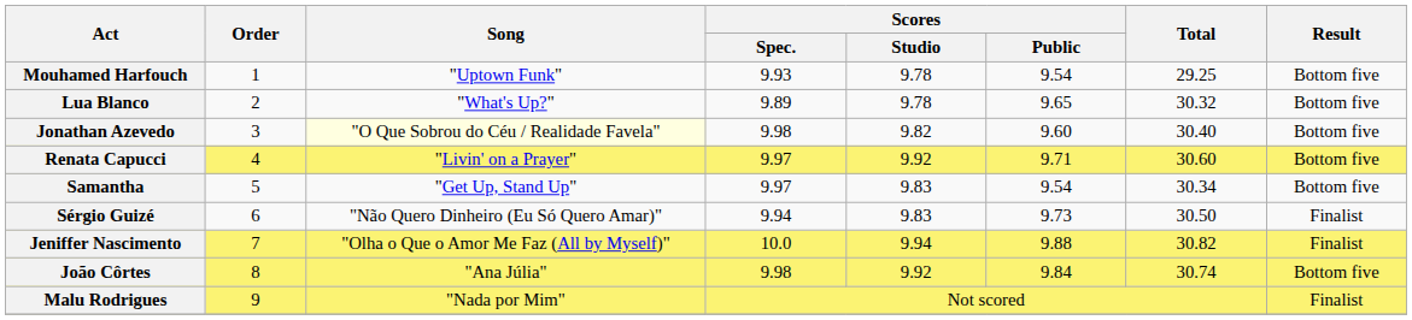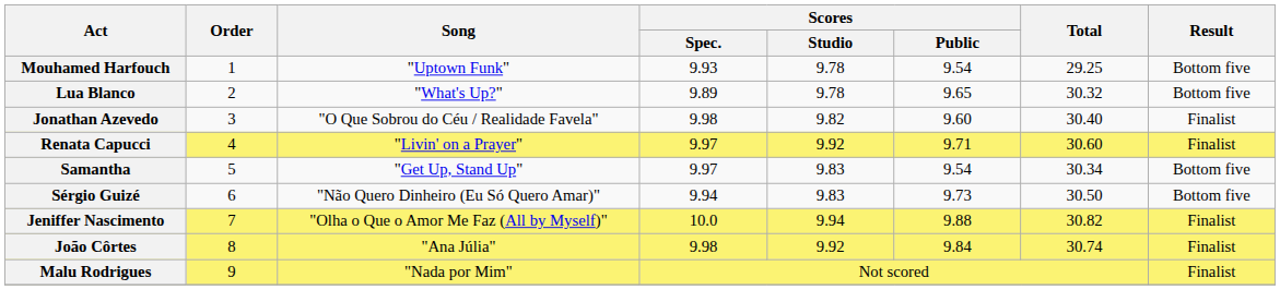Jonathan Azevedo | Song: lightyellow background -> no background
Jonathan Azevedo | Result: Bottom five -> Finalist
Renata Capucci | Result: Bottom five -> Finalist
Sérgio Guizé | Result: Finalist -> Bottom five
João Côrtes | Result: Bottom five -> Finalist
